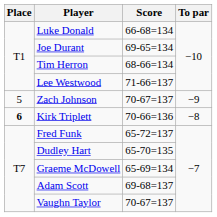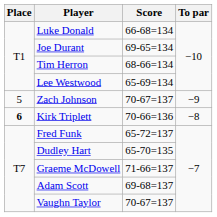Lee Westwood | Score: 71-66=137 -> 65-69=134
Graeme McDowell | Score: 65-69=134 -> 71-66=137
